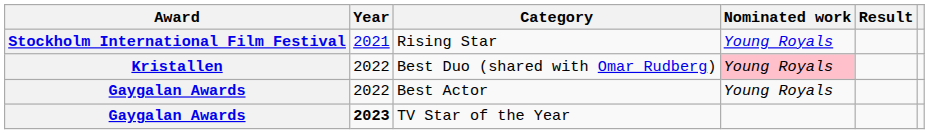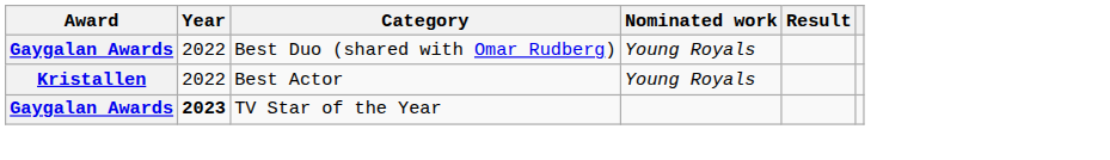- row: Stockholm International Film Festival | 2021 | Rising Star | Young Royals
Best Duo (shared with Omar Rudberg) | Award: Kristallen -> Gaygalan Awards
Best Duo (shared with Omar Rudberg) | Nominated work: pink background -> no background
Best Actor | Award: Gaygalan Awards -> Kristallen
